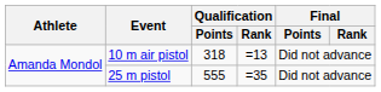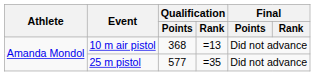10 m air pistol | Qualification / Points: 318 -> 368
25 m pistol | Qualification / Points: 555 -> 577
